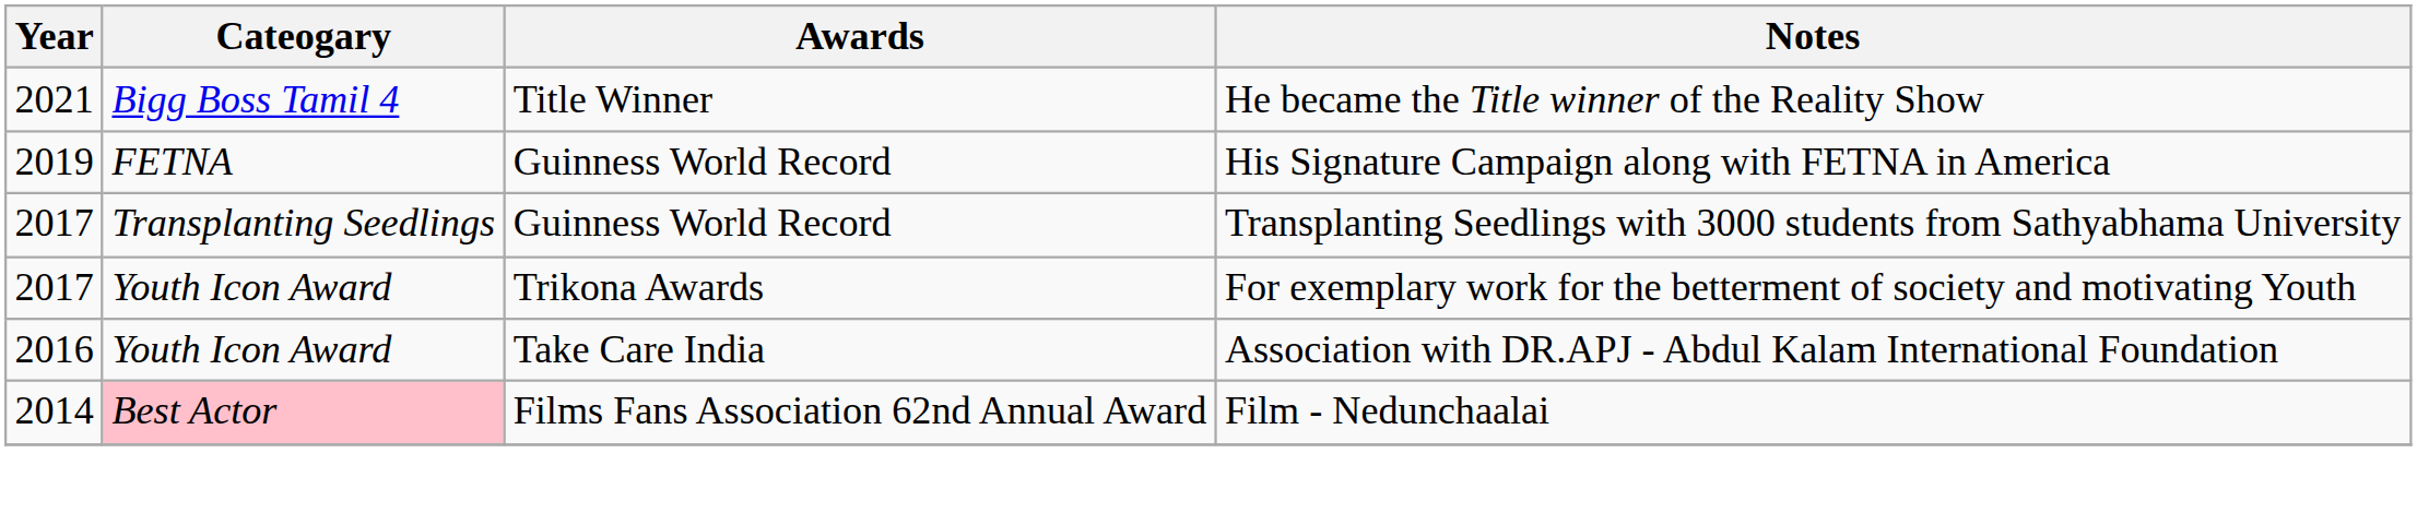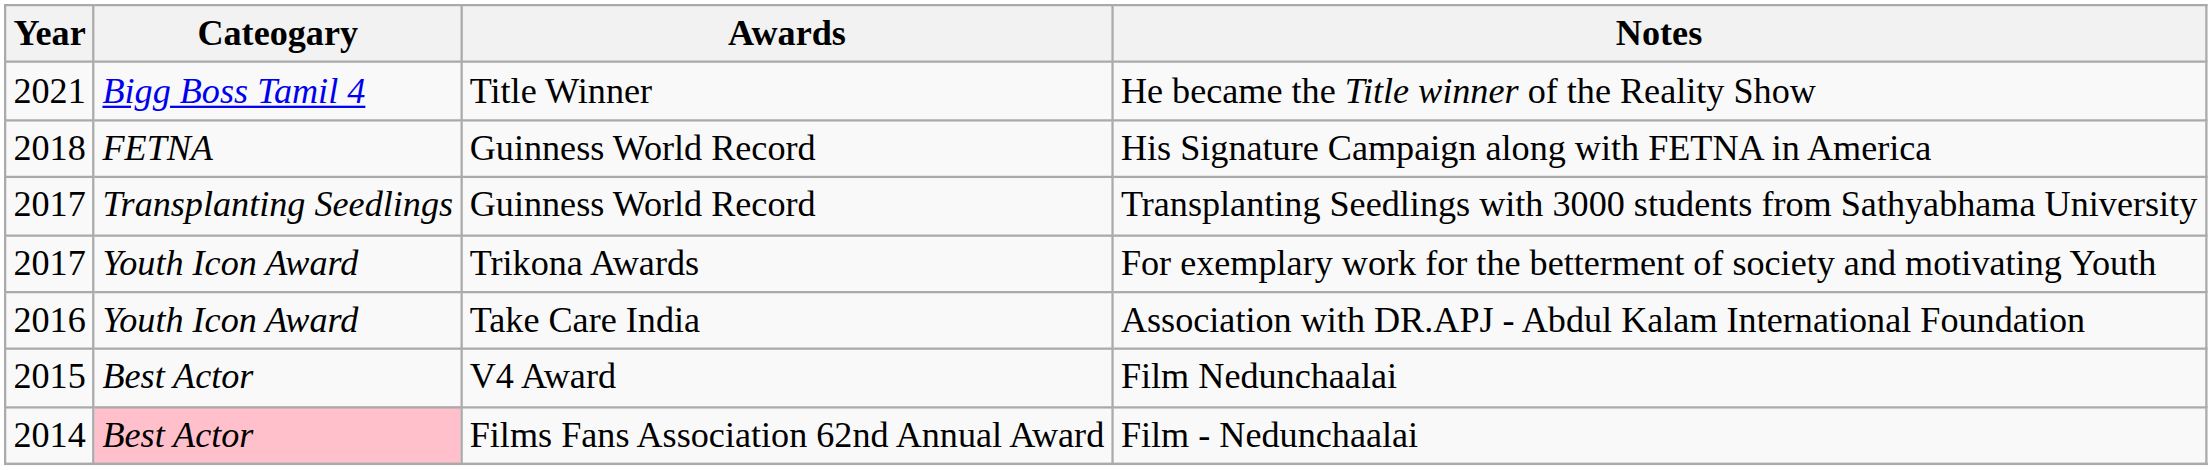His Signature Campaign along with FETNA in America | Year: 2019 -> 2018
+ row: 2015 | Best Actor | V4 Award | Film Nedunchaalai
